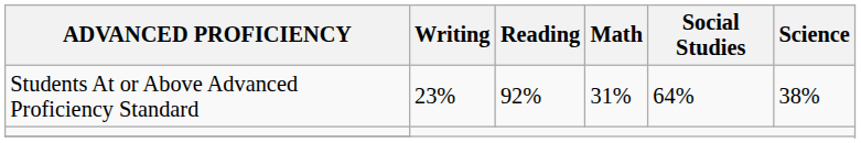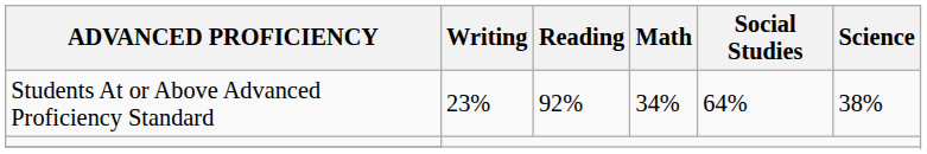Students At or Above Advanced Proficiency Standard | Math: 31% -> 34%
